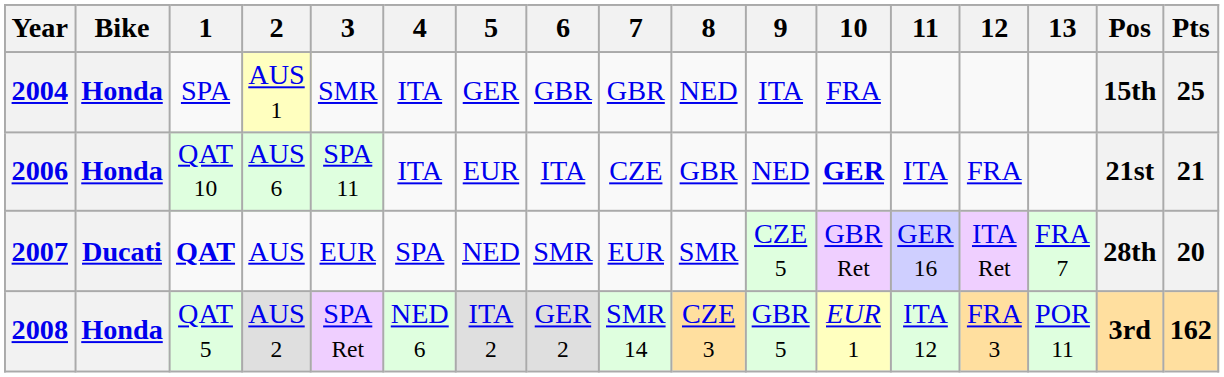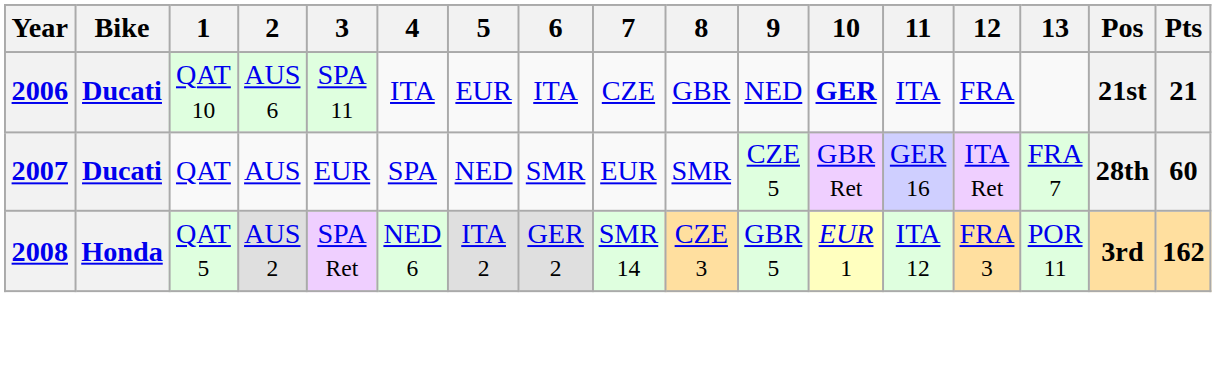- row: 2004 | Honda | SPA | AUS 1 | SMR | ITA | GER | GBR | GBR | NED | ITA | FRA | 15th | 25
2006 | Bike: Honda -> Ducati
2007 | 1: bold -> normal
2007 | Pts: 20 -> 60
